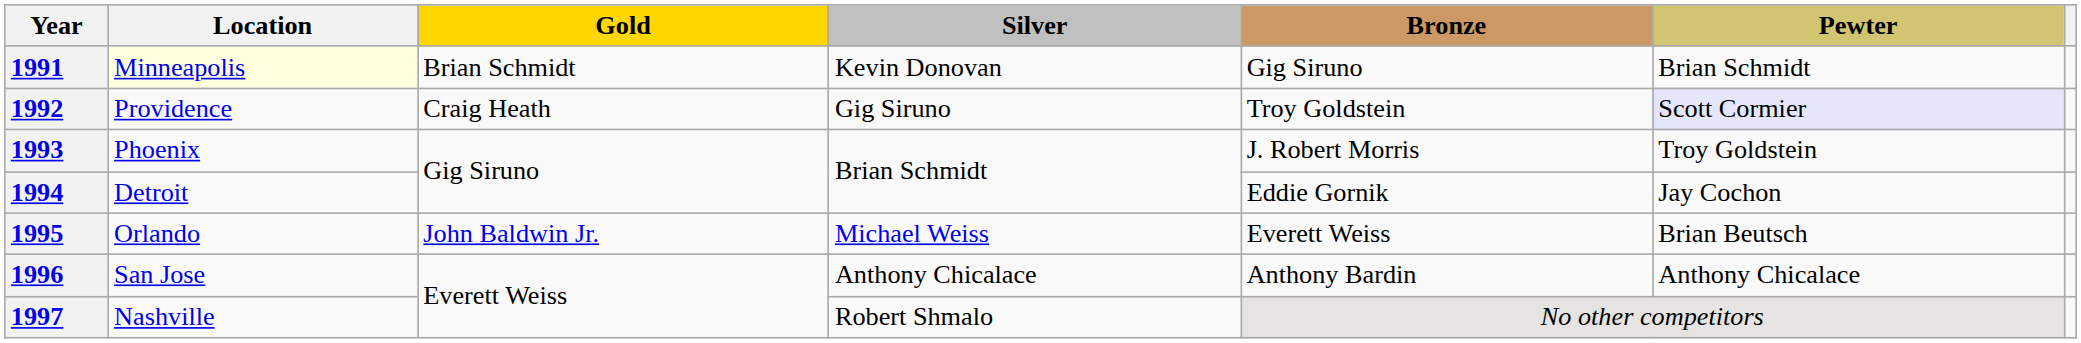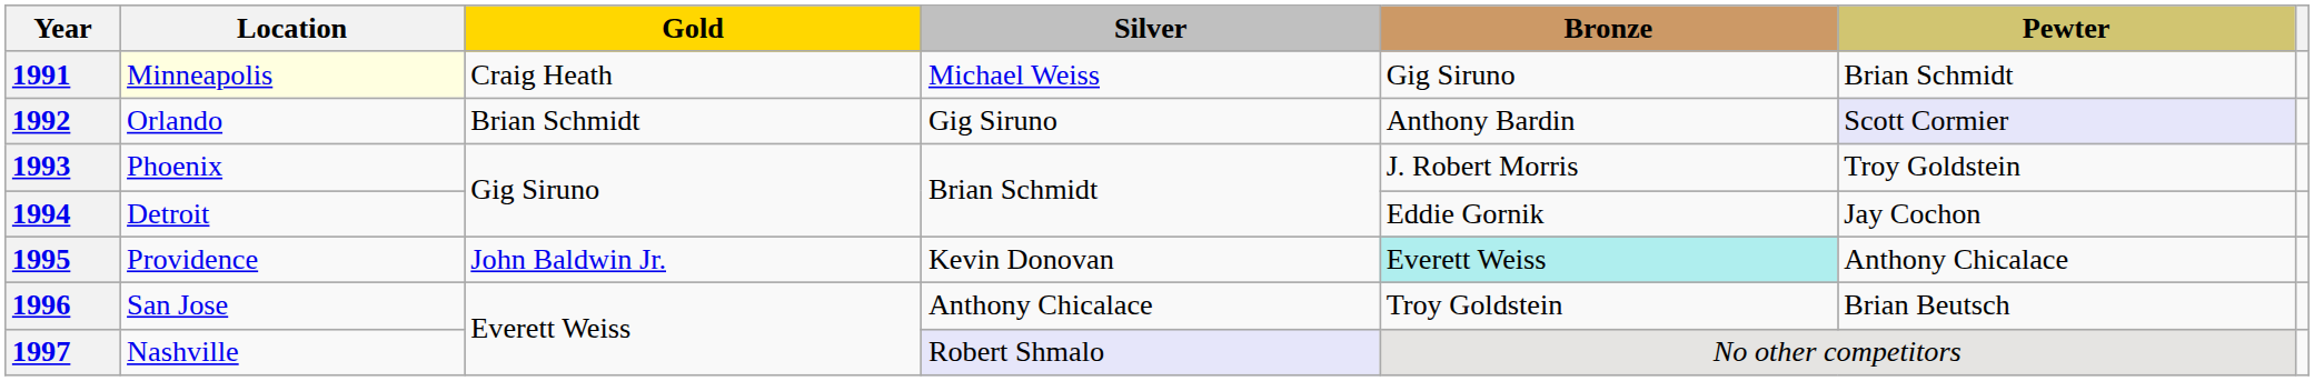1991 | Gold: Brian Schmidt -> Craig Heath
1991 | Silver: Kevin Donovan -> Michael Weiss
1992 | Location: Providence -> Orlando
1992 | Gold: Craig Heath -> Brian Schmidt
1992 | Bronze: Troy Goldstein -> Anthony Bardin
1995 | Location: Orlando -> Providence
1995 | Silver: Michael Weiss -> Kevin Donovan
1995 | Bronze: no background -> paleturquoise background
1995 | Pewter: Brian Beutsch -> Anthony Chicalace
1996 | Bronze: Anthony Bardin -> Troy Goldstein
1996 | Pewter: Anthony Chicalace -> Brian Beutsch
1997 | Silver: no background -> lavender background
